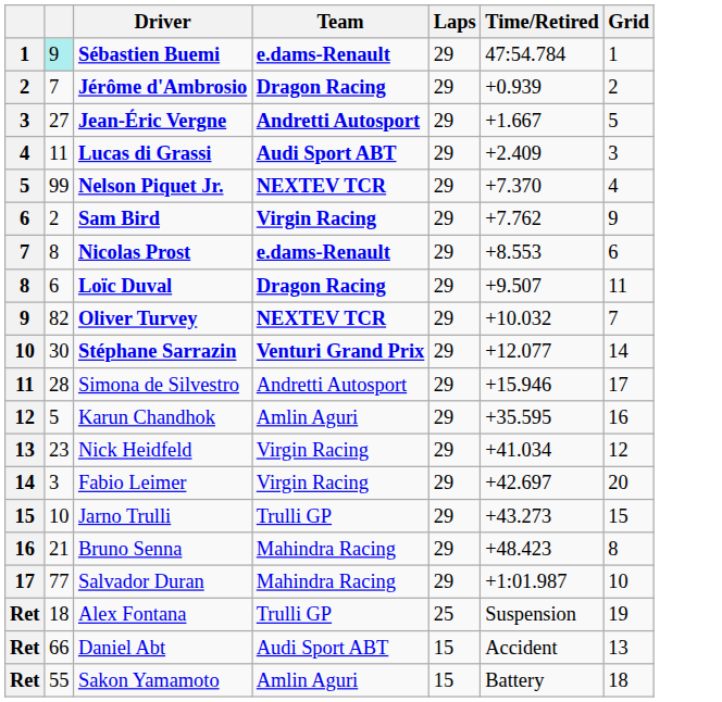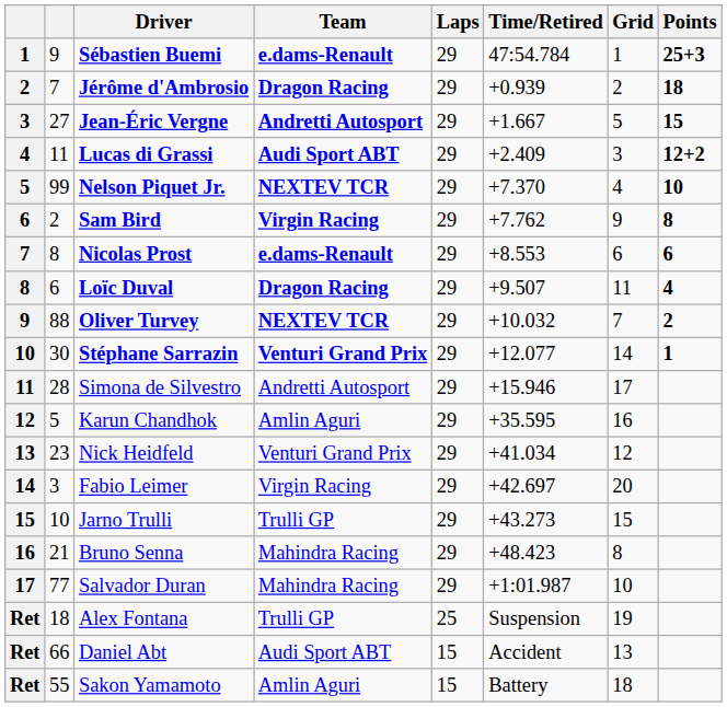+ column: Points | 25+3 | 18 | 15 | 12+2 | 10 | 8 | 6 | 4 | 2 | 1
Sébastien Buemi | column 2: paleturquoise background -> no background
Oliver Turvey | column 2: 82 -> 88
Nick Heidfeld | Team: Virgin Racing -> Venturi Grand Prix
